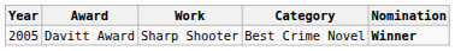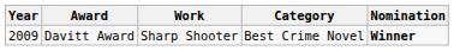Davitt Award | Year: 2005 -> 2009
